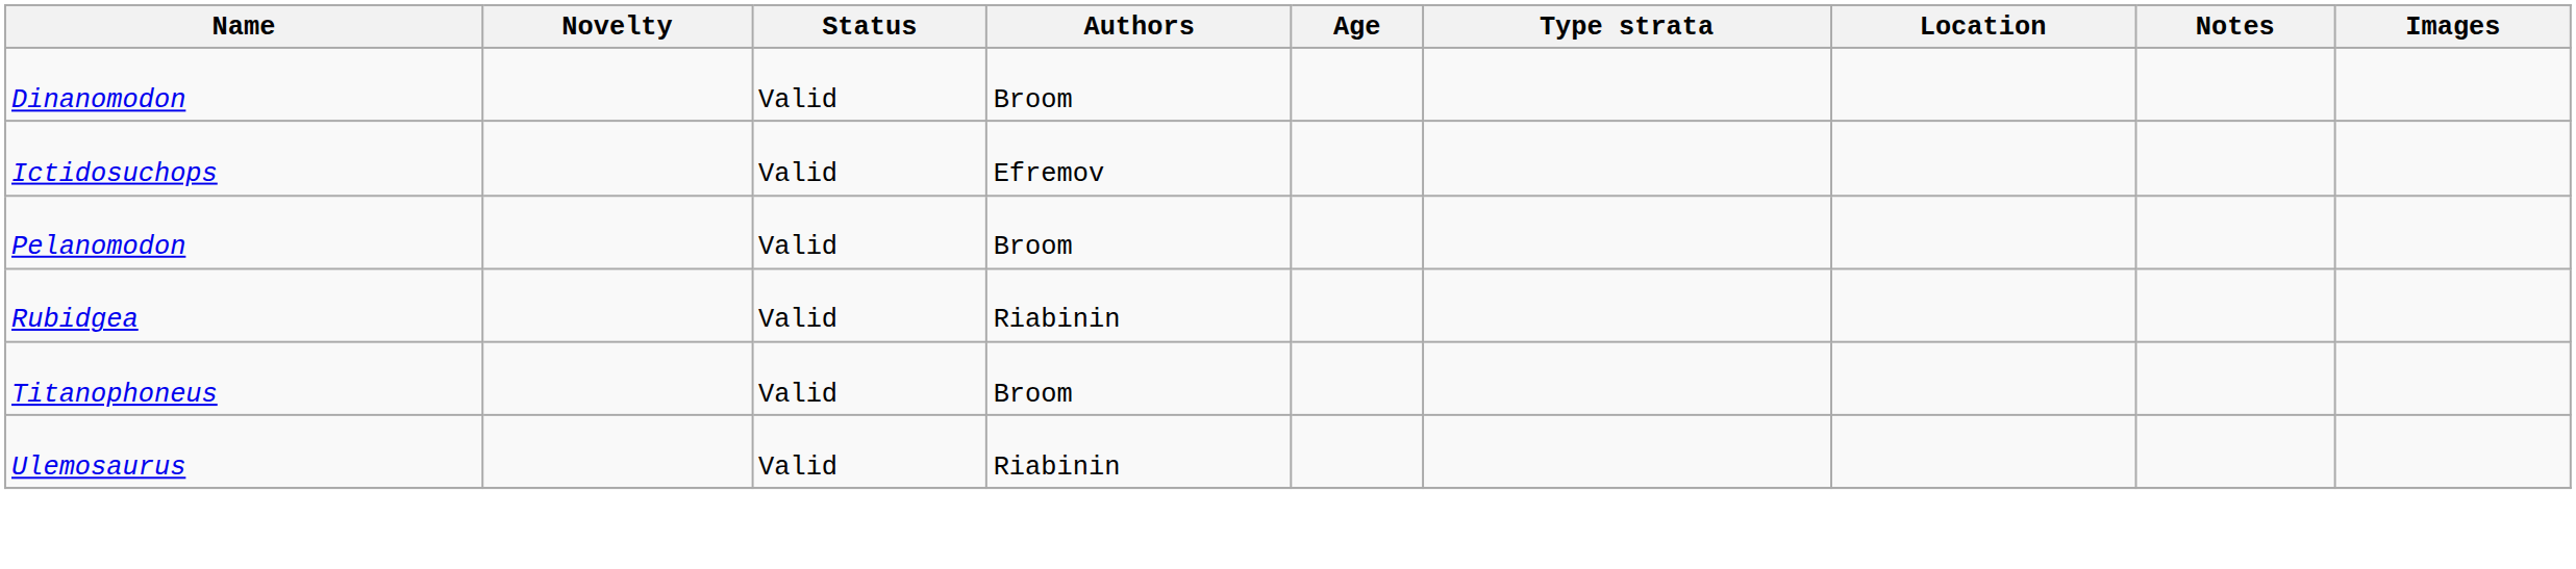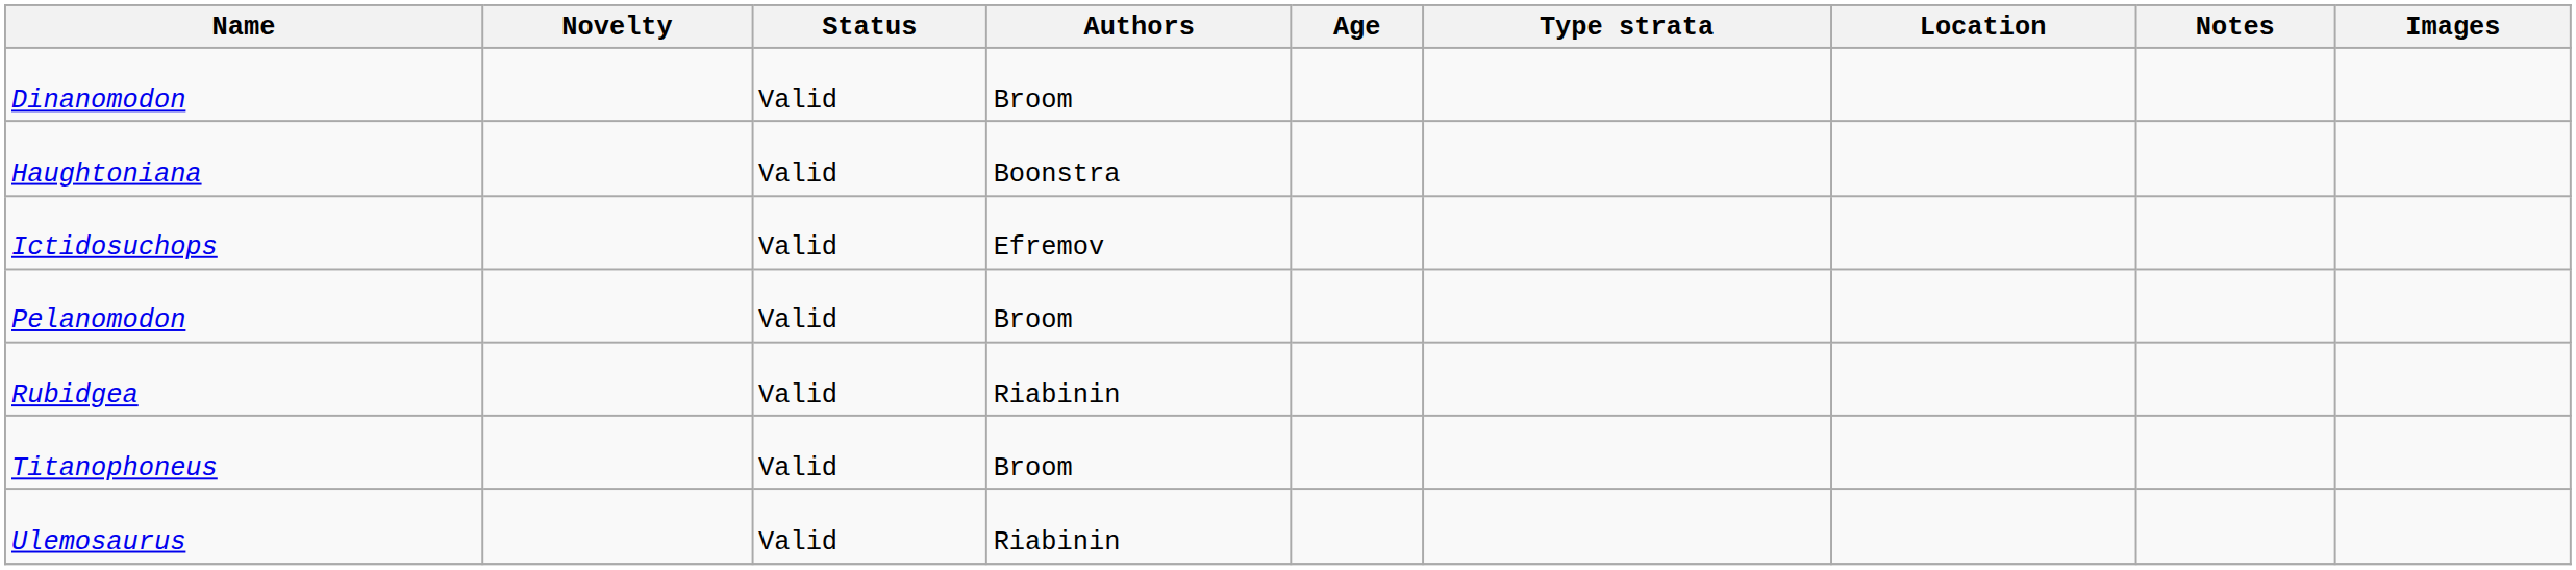+ row: Haughtoniana | Valid | Boonstra
